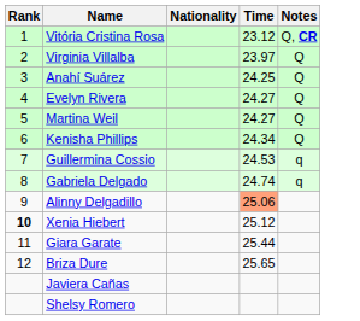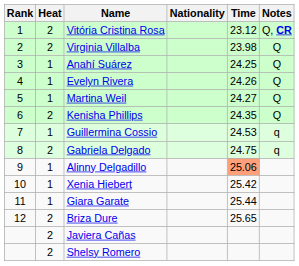+ column: Heat | 2 | 2 | 1 | 1 | 1 | 2 | 1 | 2 | 1 | 1 | 1 | 2 | 2 | 2
Virginia Villalba | Time: 23.97 -> 23.98
Evelyn Rivera | Time: 24.27 -> 24.26
Kenisha Phillips | Time: 24.34 -> 24.35
Gabriela Delgado | Time: 24.74 -> 24.75
Xenia Hiebert | Rank: bold -> normal
Xenia Hiebert | Time: 25.12 -> 25.42
